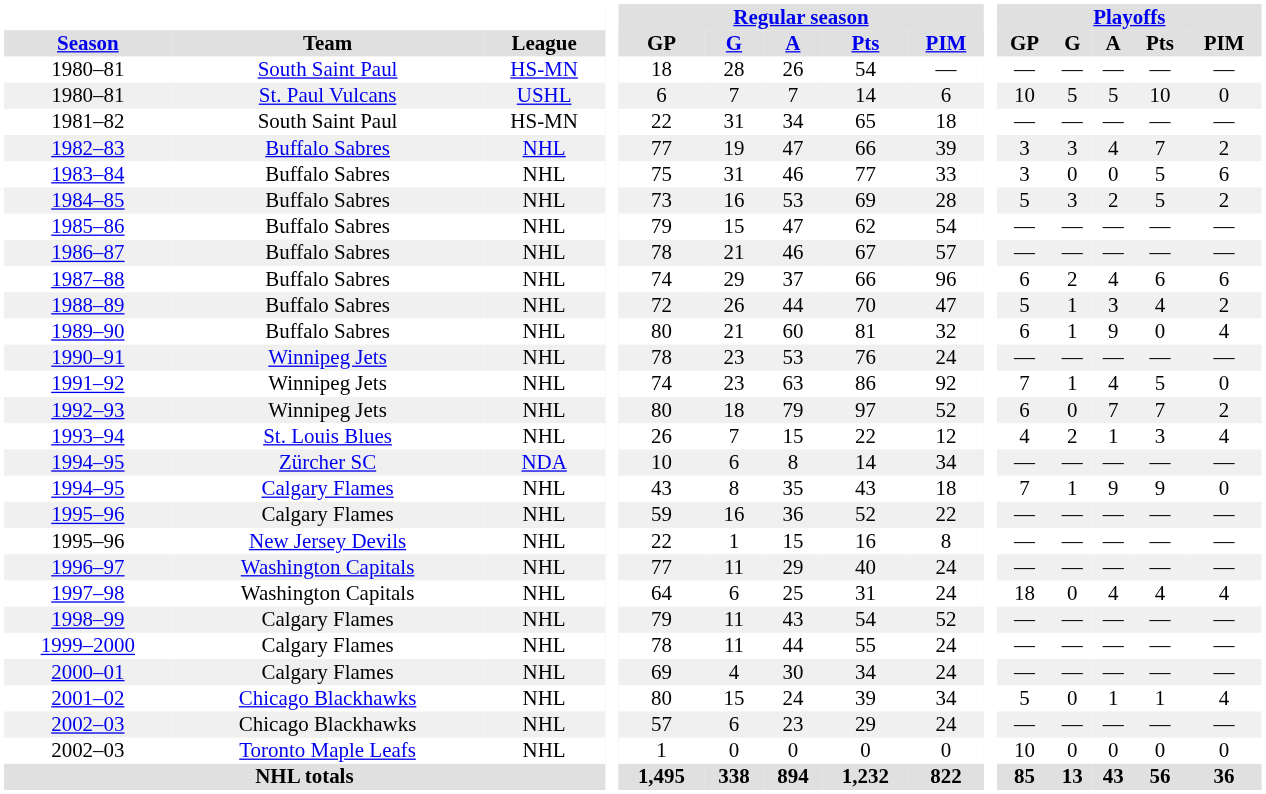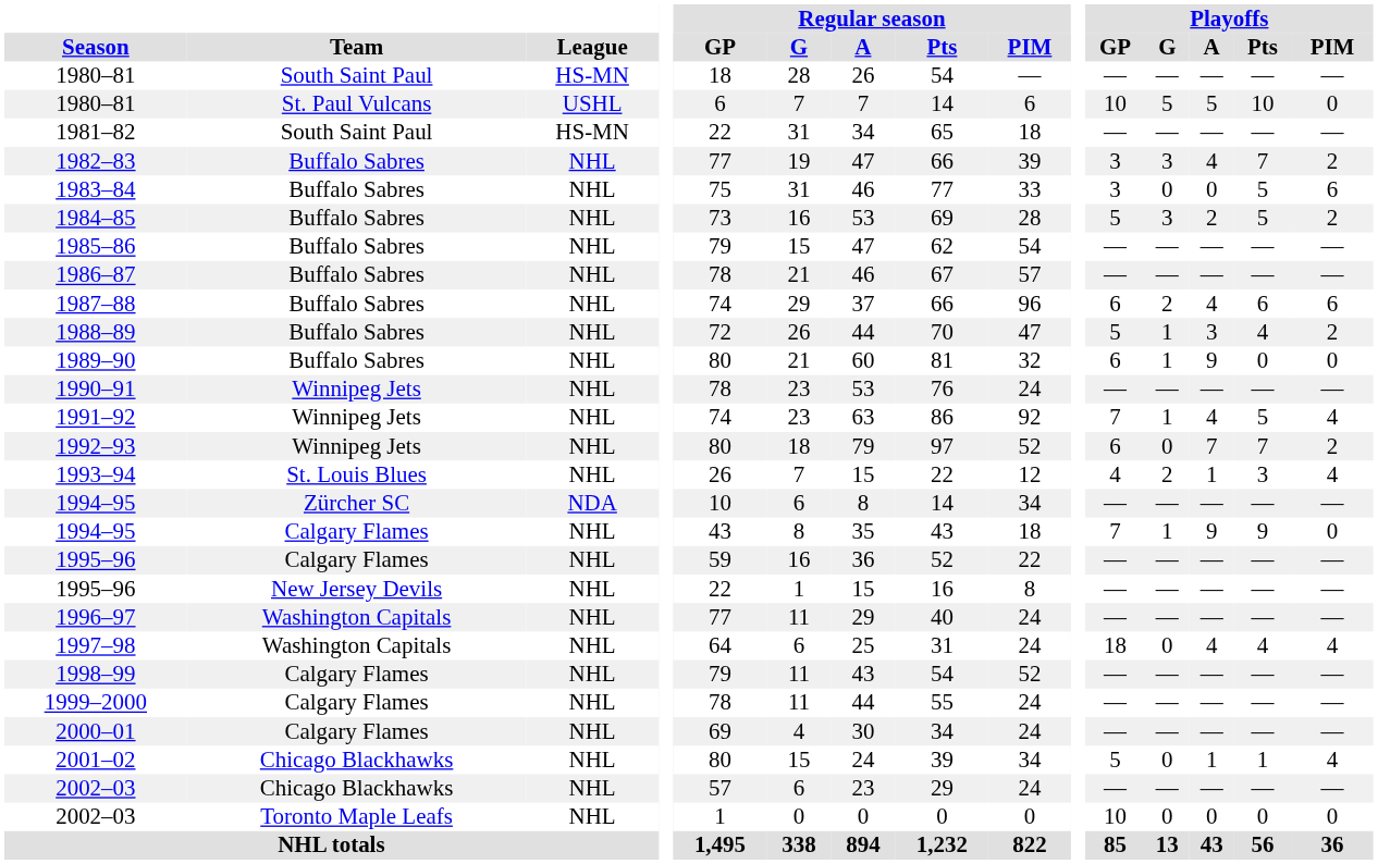1989–90 | Playoffs / PIM: 4 -> 0
1991–92 | Playoffs / PIM: 0 -> 4
